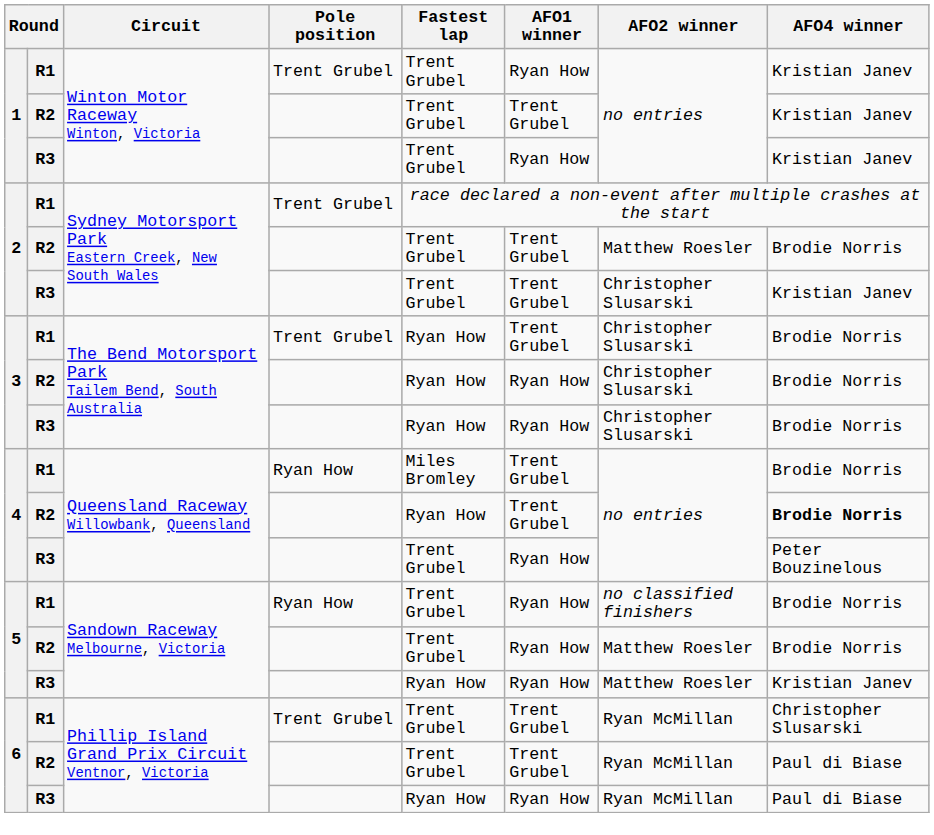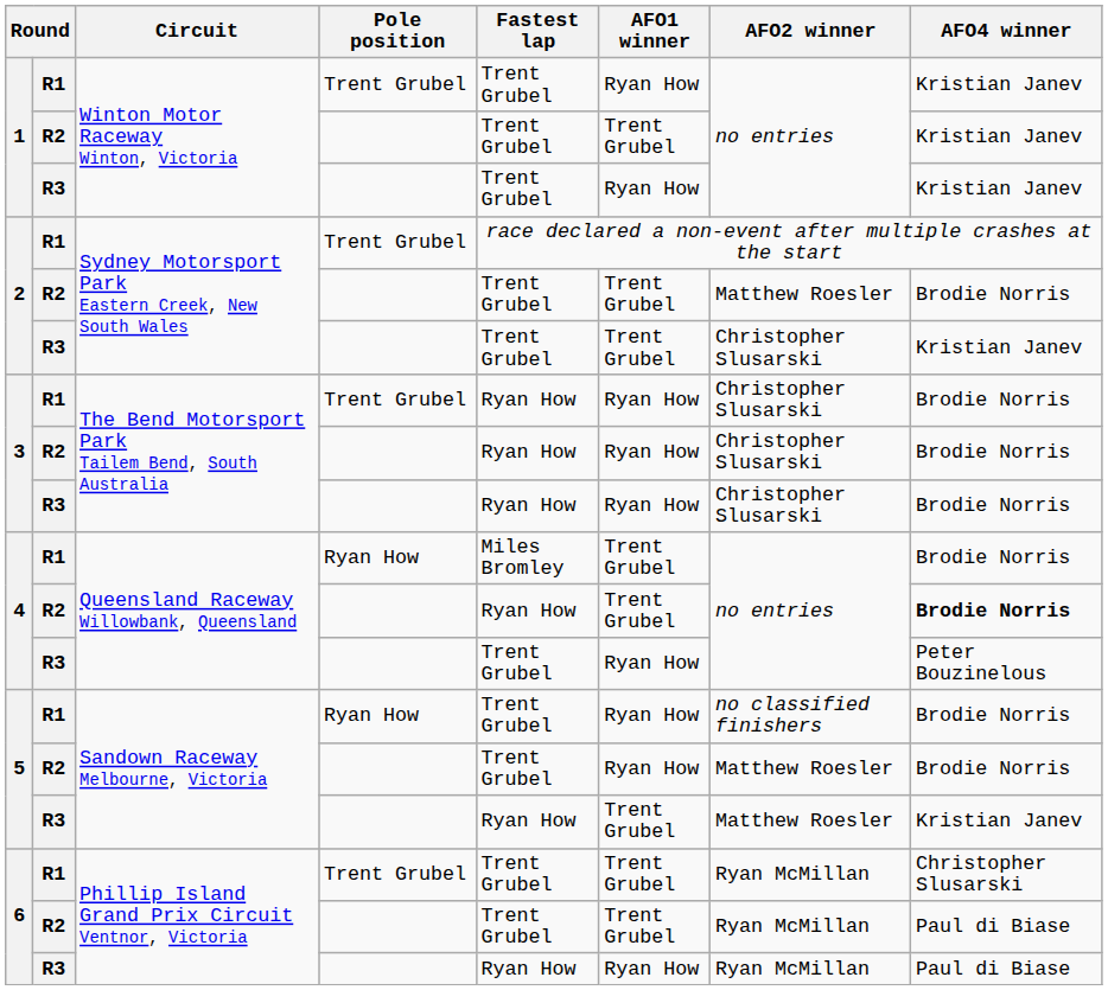3 / R1 | AFO1 winner: Trent Grubel -> Ryan How
5 / R3 | AFO1 winner: Ryan How -> Trent Grubel
